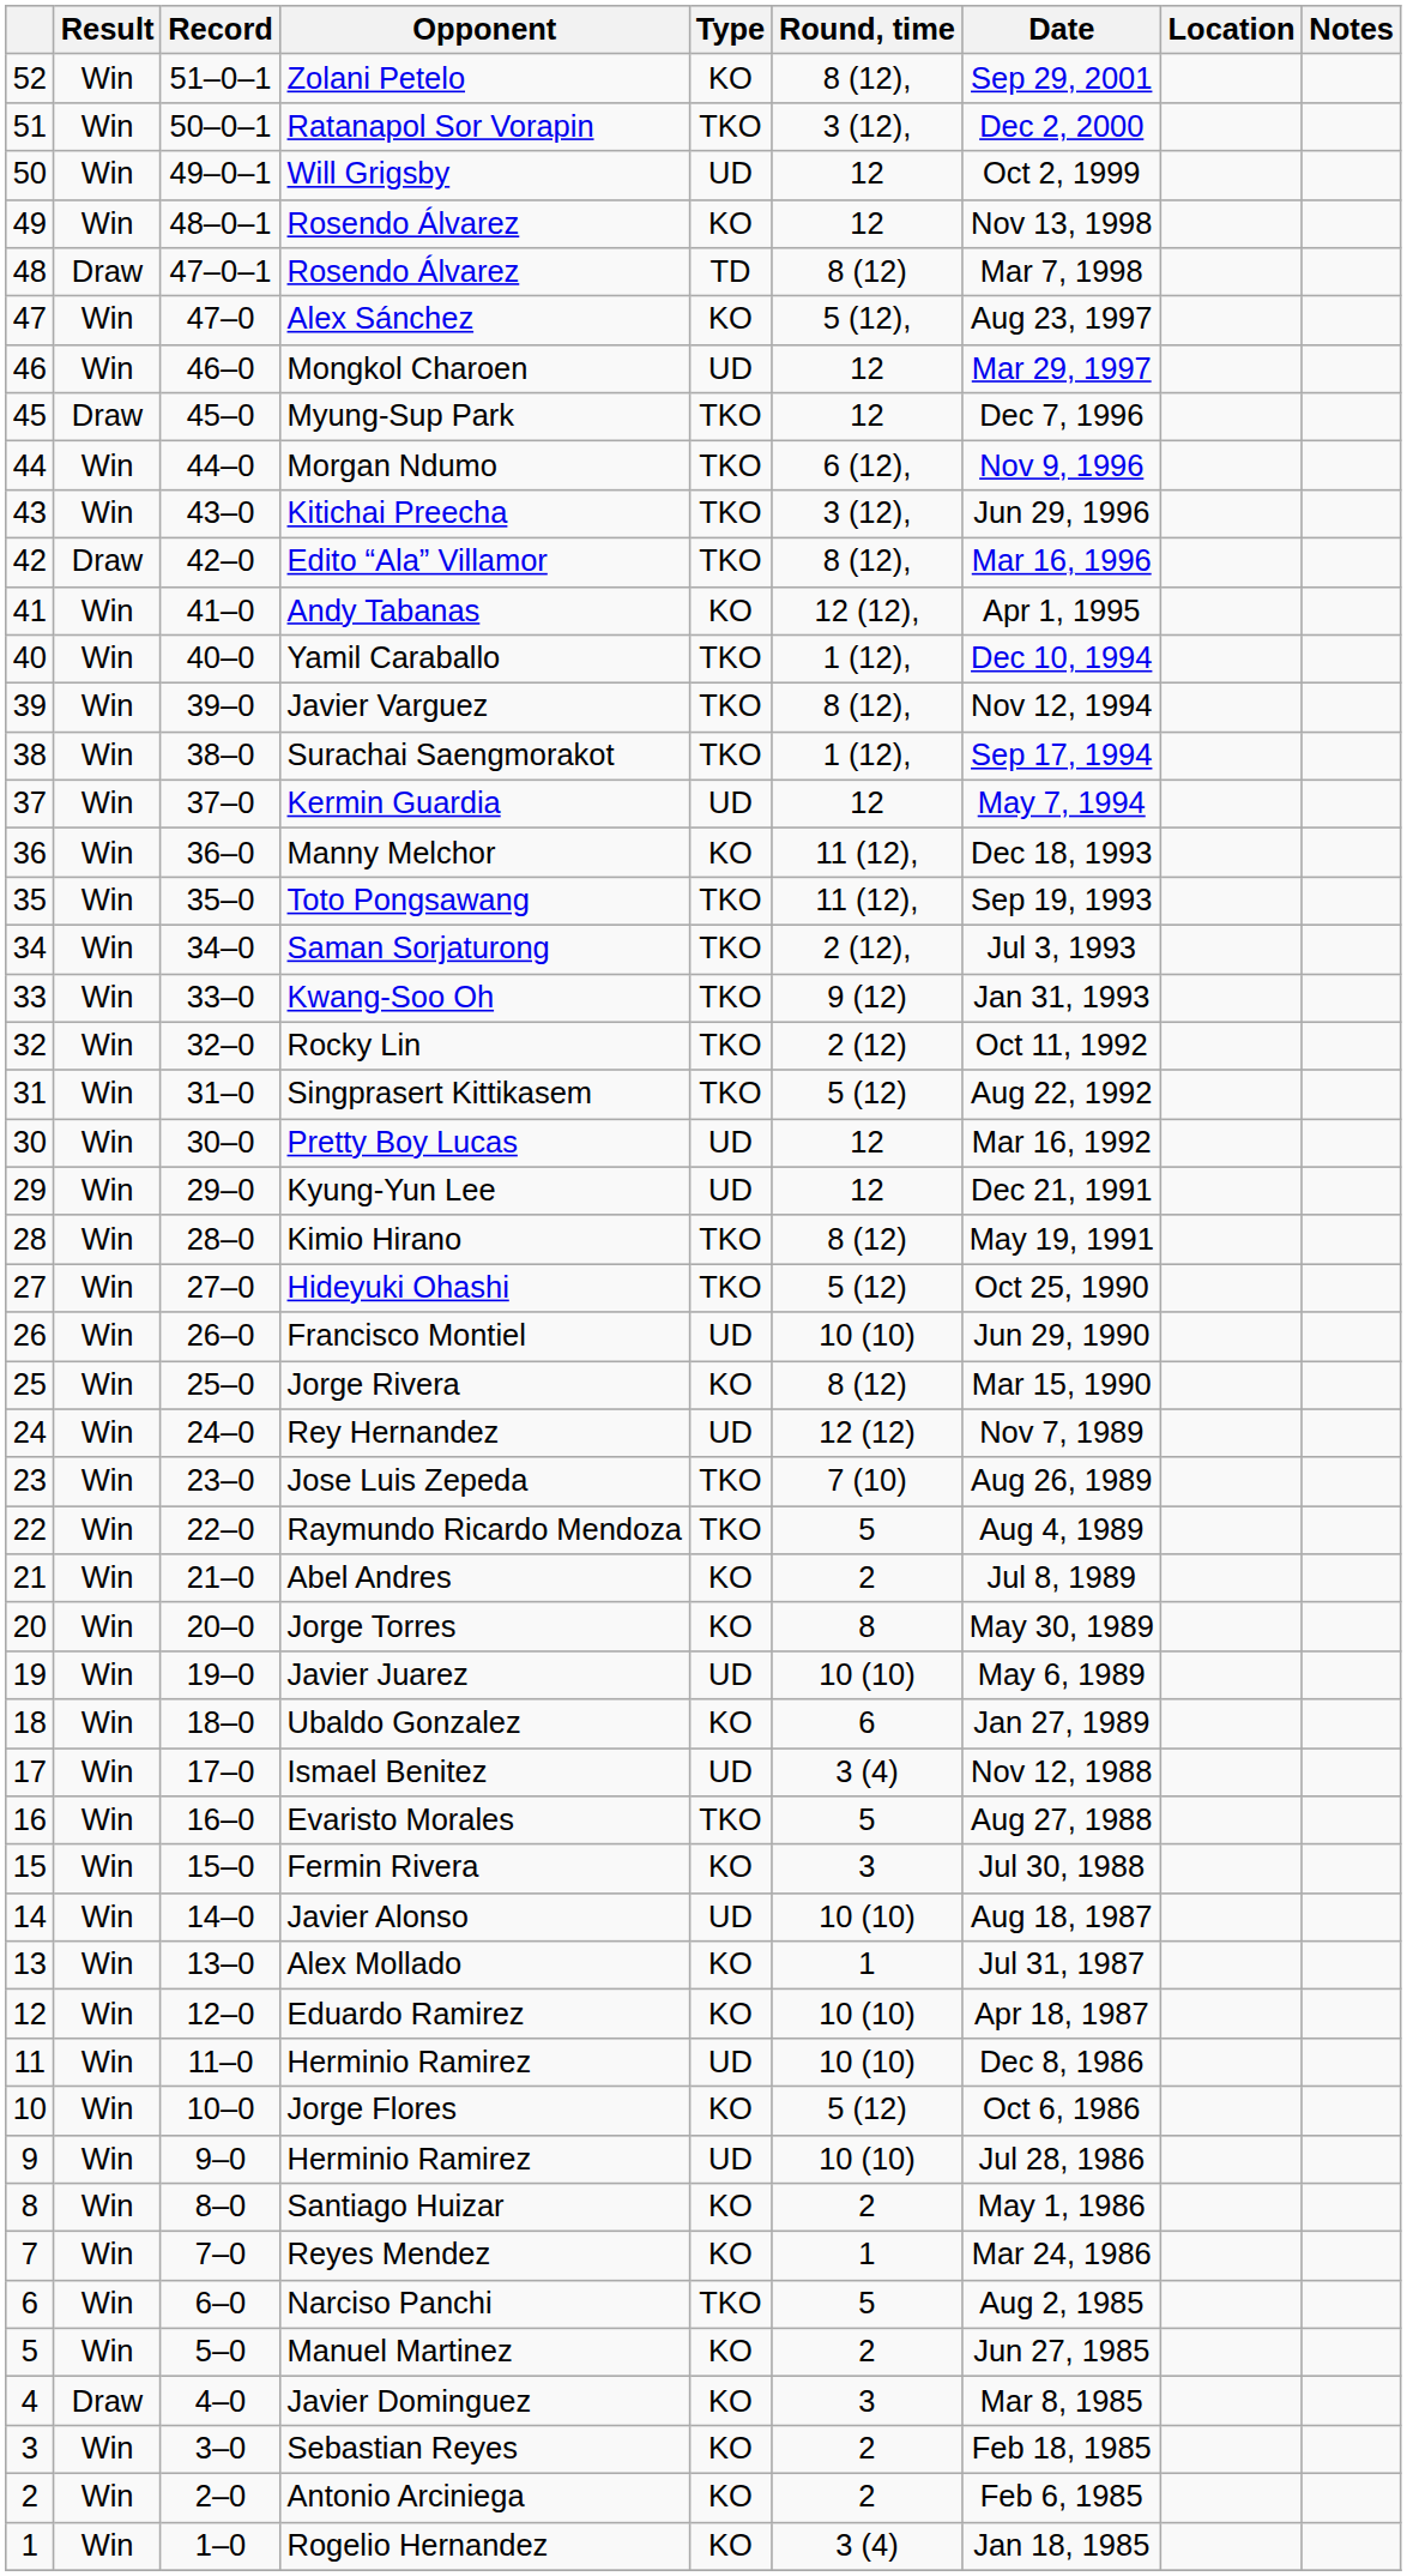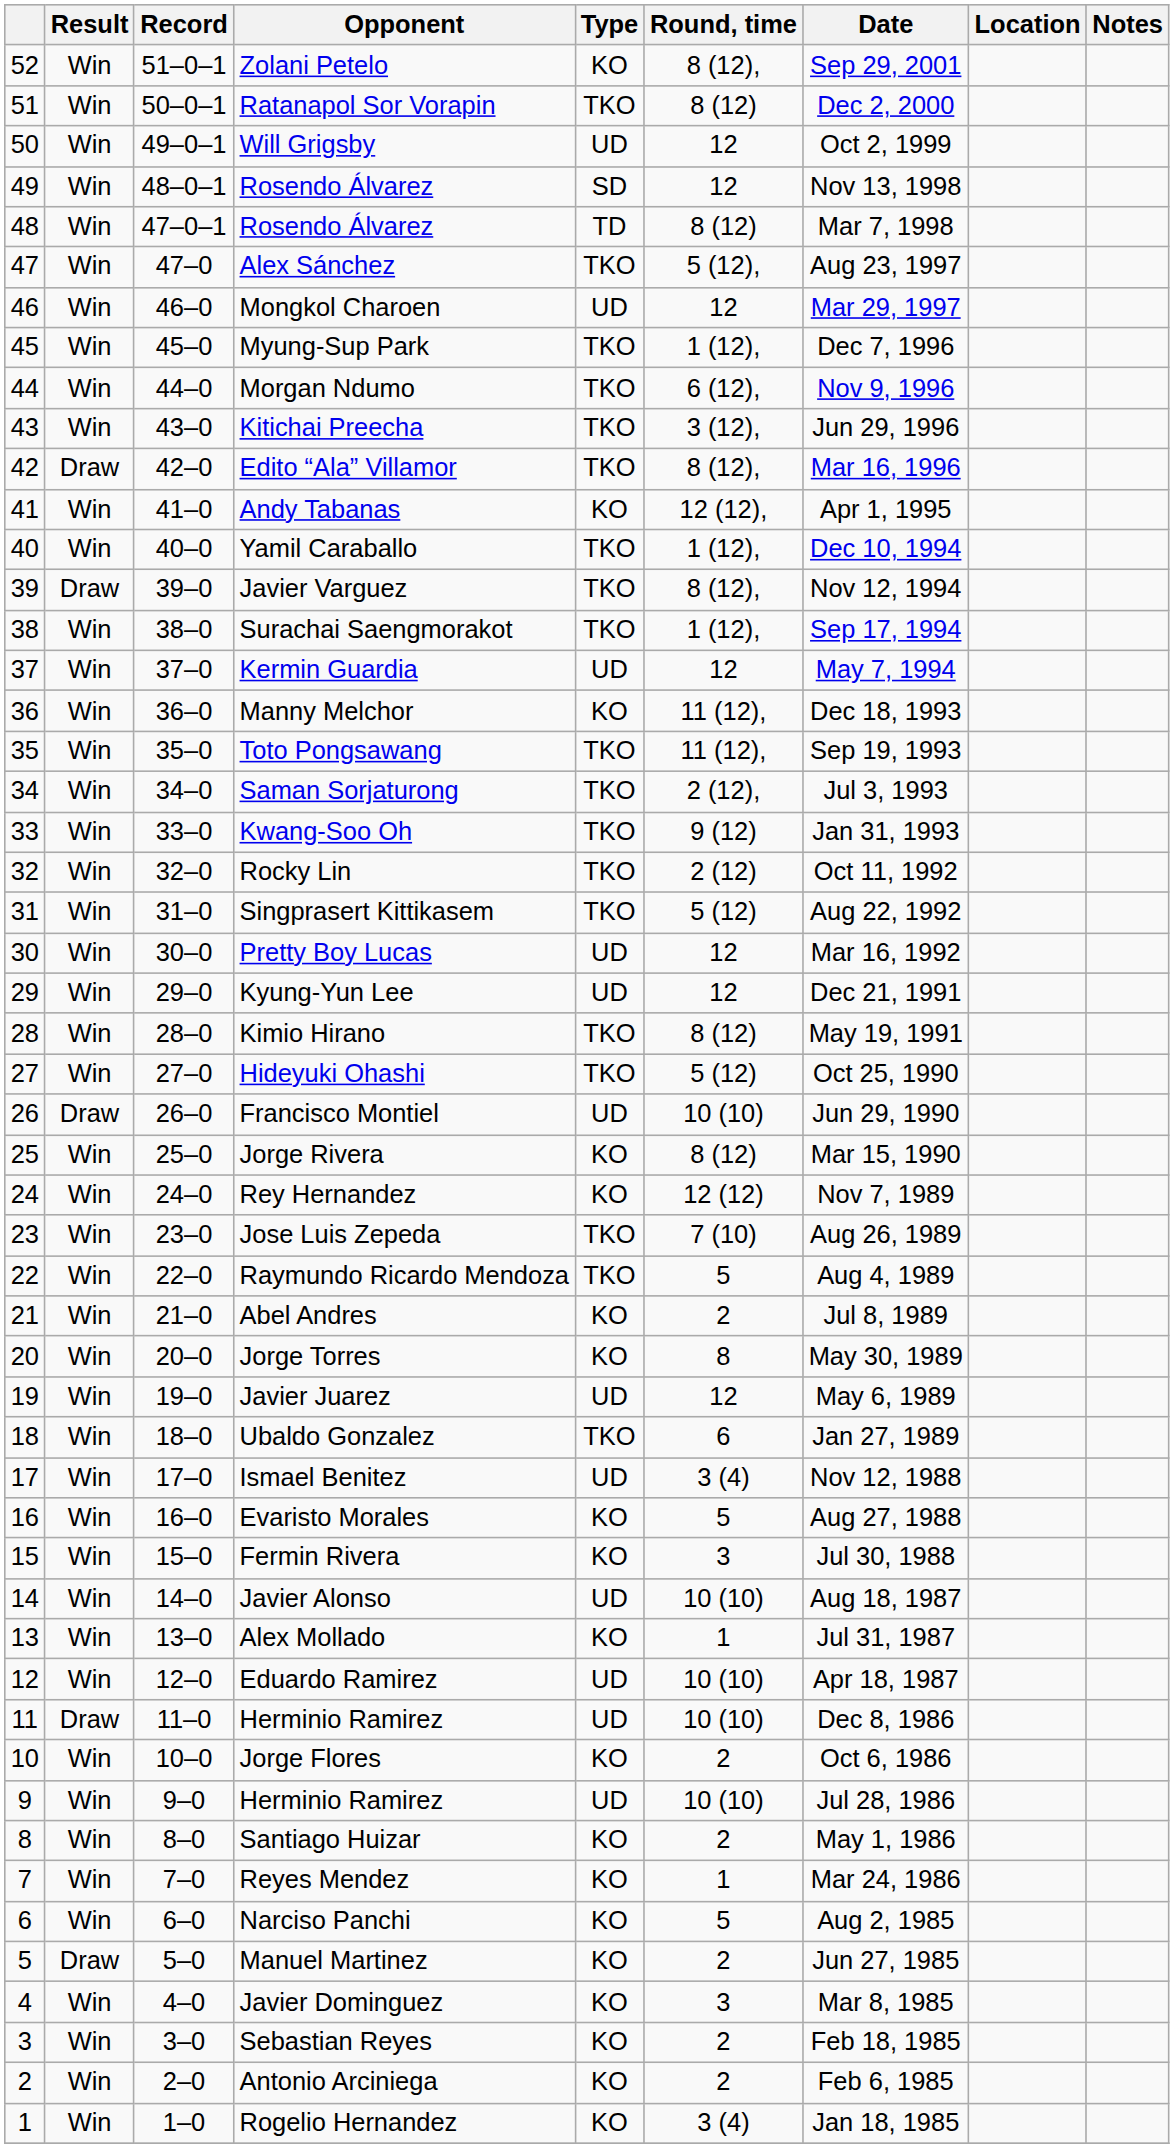Ratanapol Sor Vorapin | Round, time: 3 (12), -> 8 (12)
49 / Rosendo Álvarez | Type: KO -> SD
48 / Rosendo Álvarez | Result: Draw -> Win
Alex Sánchez | Type: KO -> TKO
Myung-Sup Park | Result: Draw -> Win
Myung-Sup Park | Round, time: 12 -> 1 (12),
Javier Varguez | Result: Win -> Draw
Francisco Montiel | Result: Win -> Draw
Rey Hernandez | Type: UD -> KO
Javier Juarez | Round, time: 10 (10) -> 12
Ubaldo Gonzalez | Type: KO -> TKO
Evaristo Morales | Type: TKO -> KO
Eduardo Ramirez | Type: KO -> UD
11 / Herminio Ramirez | Result: Win -> Draw
Jorge Flores | Round, time: 5 (12) -> 2
Narciso Panchi | Type: TKO -> KO
Manuel Martinez | Result: Win -> Draw
Javier Dominguez | Result: Draw -> Win
